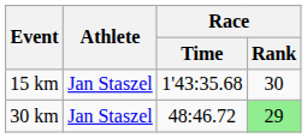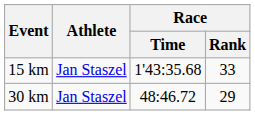15 km | Race / Rank: 30 -> 33
30 km | Race / Rank: lightgreen background -> no background
